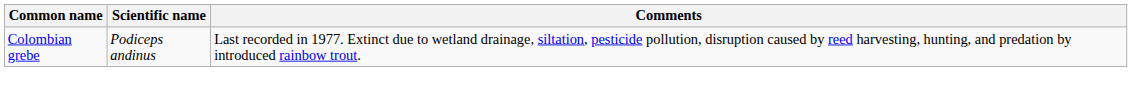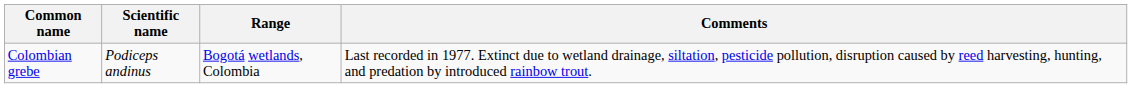+ column: Range | Bogotá wetlands, Colombia
